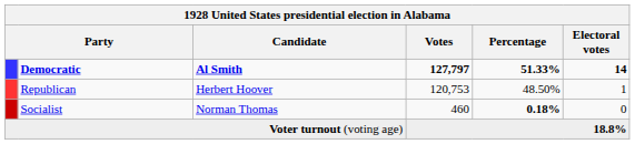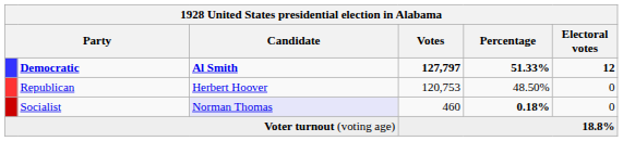Democratic | Electoral votes: 14 -> 12
Republican | Electoral votes: 1 -> 0
Socialist | Candidate: no background -> lavender background
